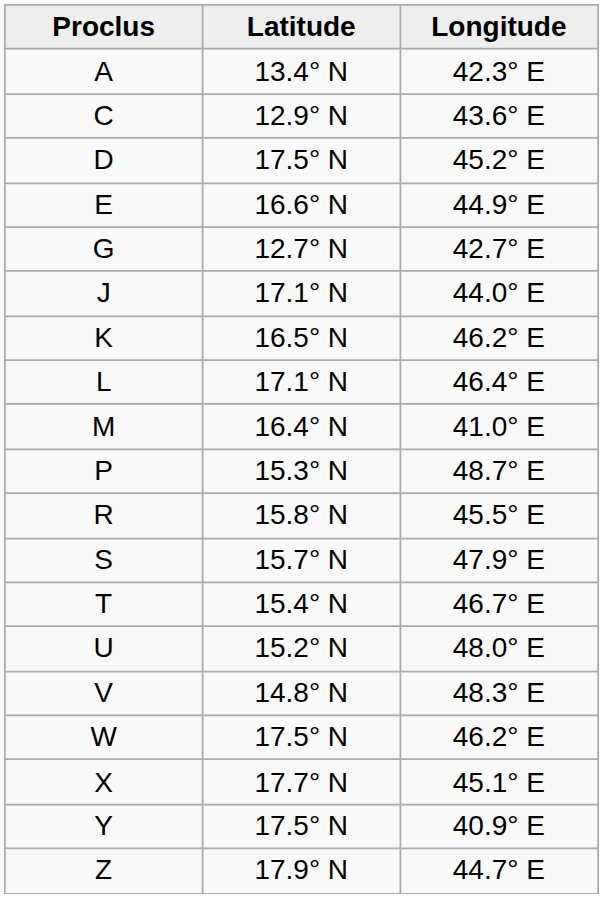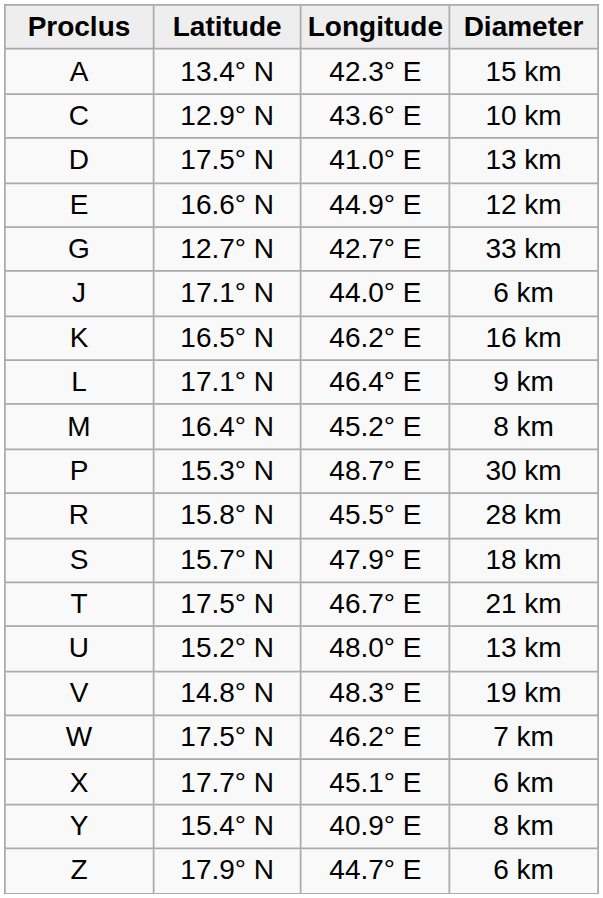+ column: Diameter | 15 km | 10 km | 13 km | 12 km | 33 km | 6 km | 16 km | 9 km | 8 km | 30 km | 28 km | 18 km | 21 km | 13 km | 19 km | 7 km | 6 km | 8 km | 6 km
D | Longitude: 45.2° E -> 41.0° E
M | Longitude: 41.0° E -> 45.2° E
T | Latitude: 15.4° N -> 17.5° N
Y | Latitude: 17.5° N -> 15.4° N
